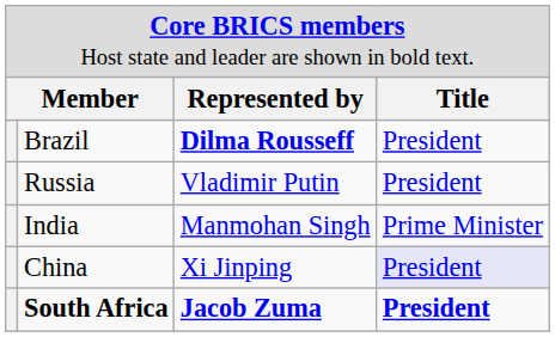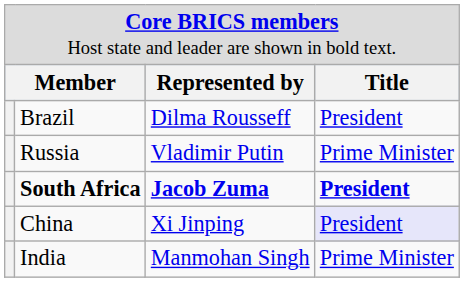Brazil | column 3: bold -> normal
Russia | column 4: President -> Prime Minister
rows swapped: India <-> South Africa
